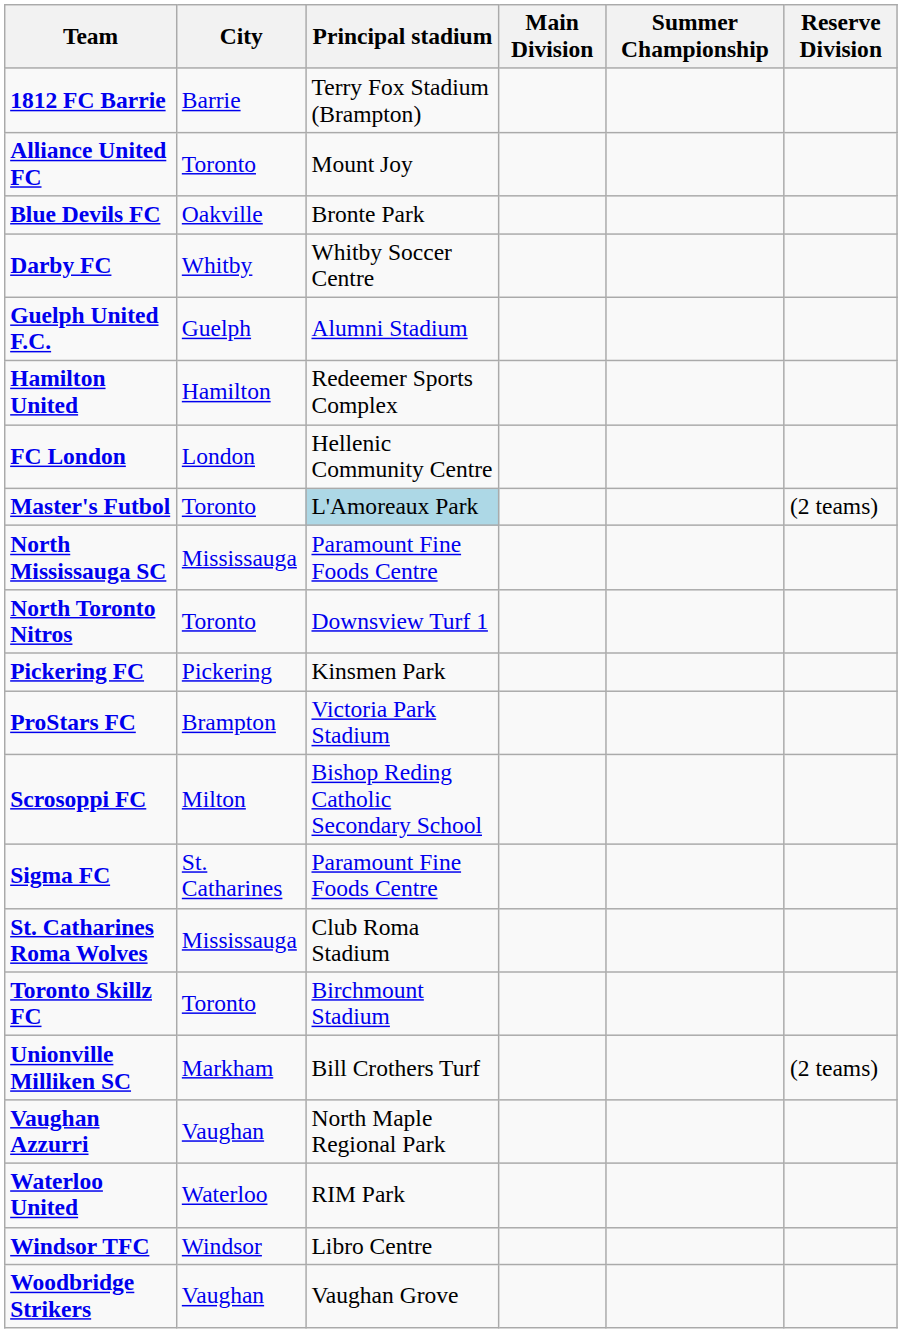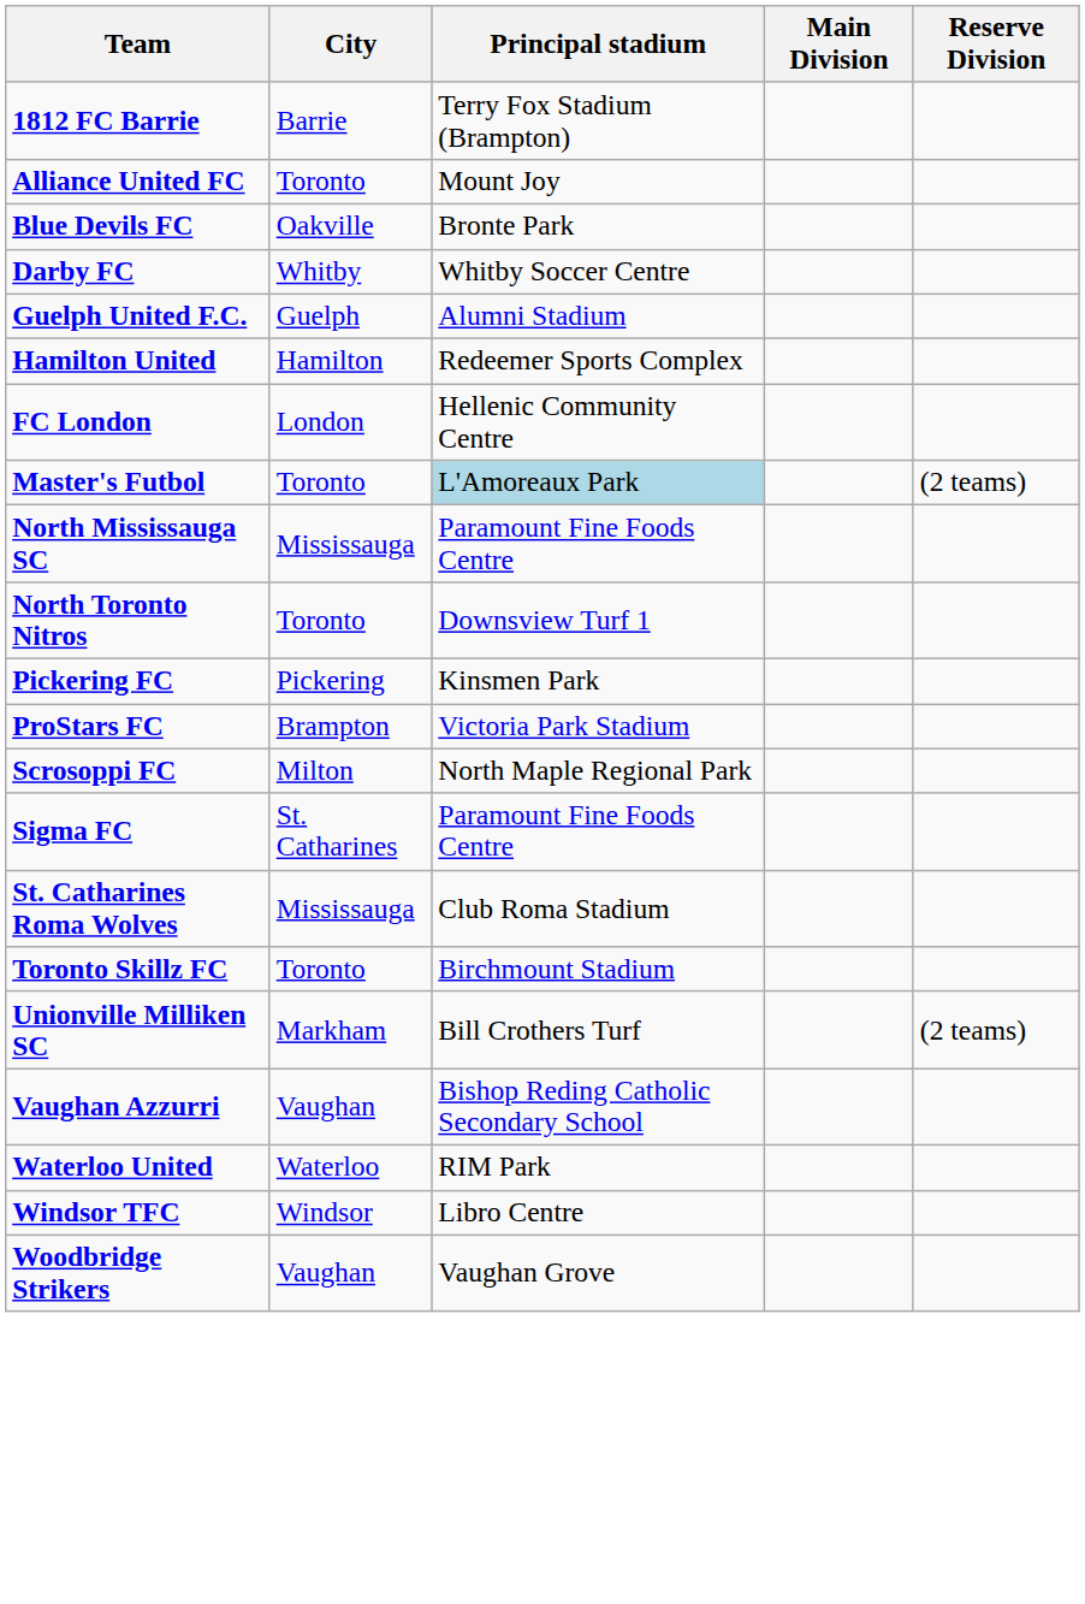- column: Summer Championship
Scrosoppi FC | Principal stadium: Bishop Reding Catholic Secondary School -> North Maple Regional Park
Vaughan Azzurri | Principal stadium: North Maple Regional Park -> Bishop Reding Catholic Secondary School
